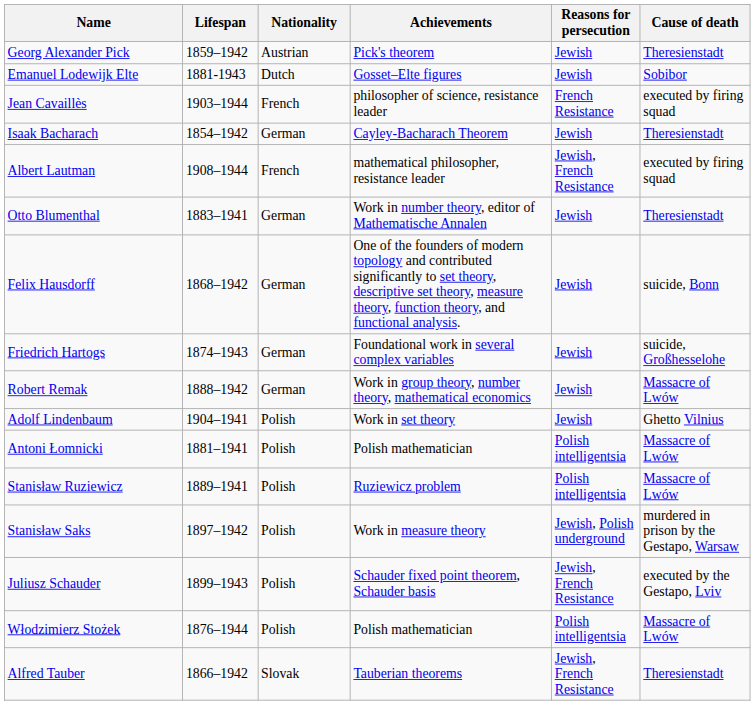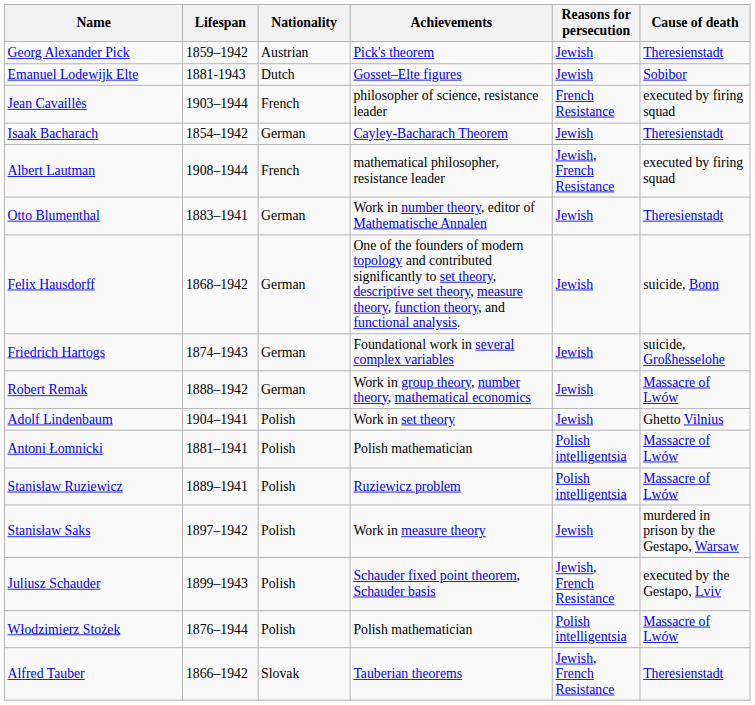Stanisław Saks | Reasons for persecution: Jewish, Polish underground -> Jewish
